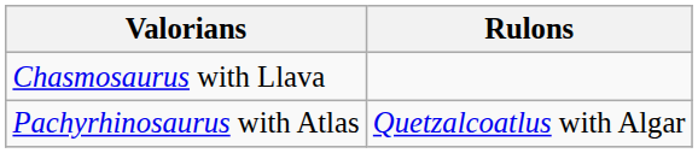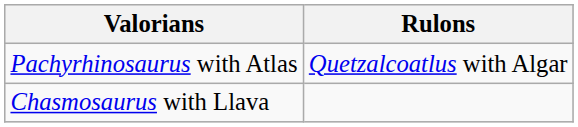rows swapped: Pachyrhinosaurus with Atlas <-> Chasmosaurus with Llava
